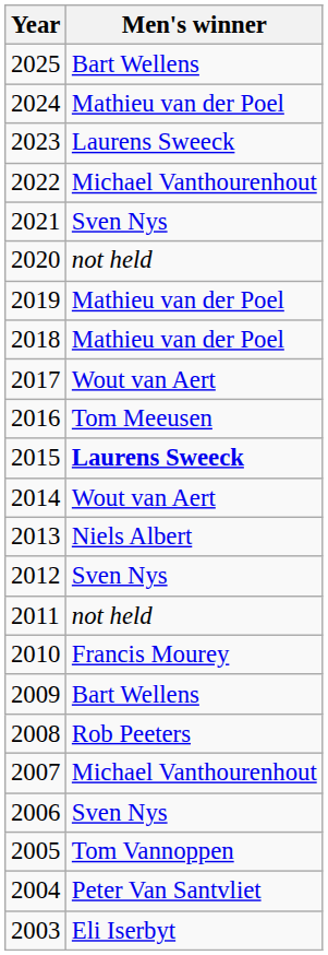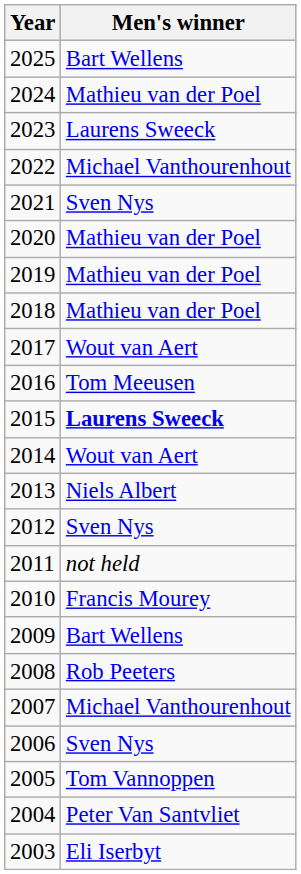2020 | Men's winner: not held -> Mathieu van der Poel
